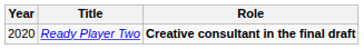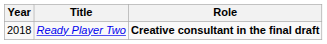Ready Player Two | Year: 2020 -> 2018
